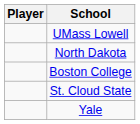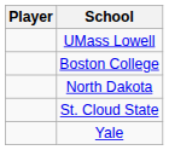rows swapped: Boston College <-> North Dakota
